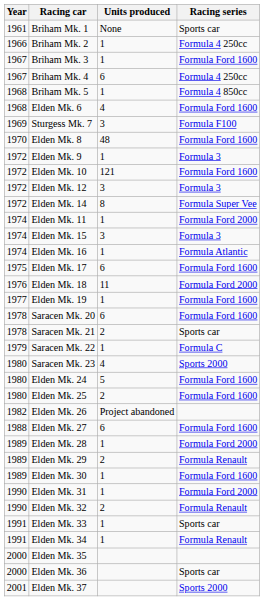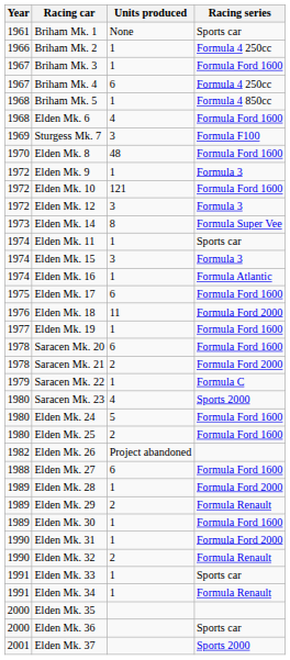Elden Mk. 14 | Year: 1972 -> 1973
Elden Mk. 11 | Racing series: Formula Ford 2000 -> Sports car
Saracen Mk. 21 | Racing series: Sports car -> Formula Ford 2000
